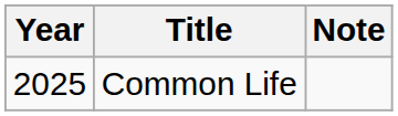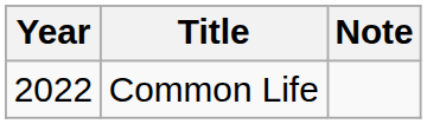Common Life | Year: 2025 -> 2022
